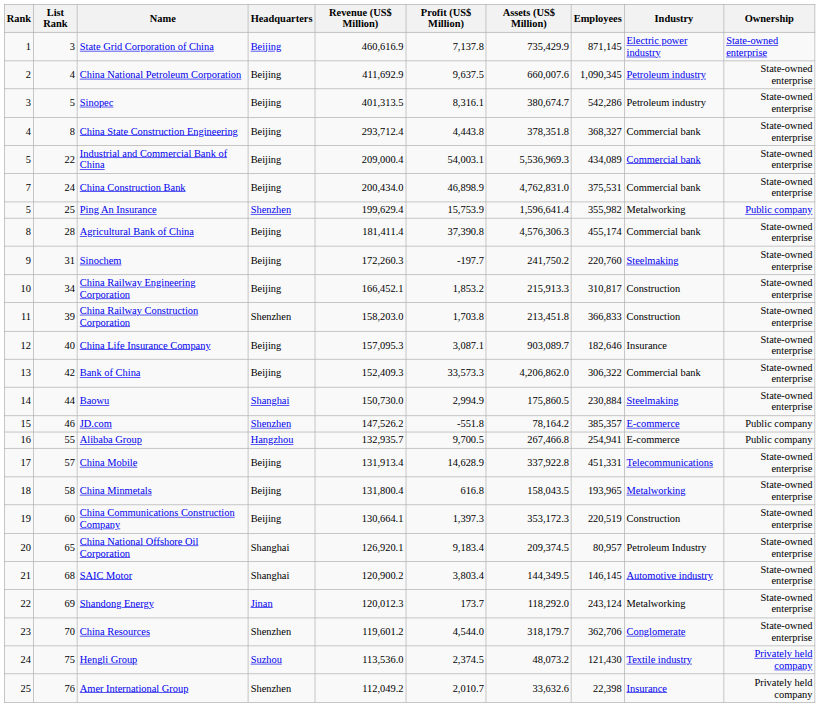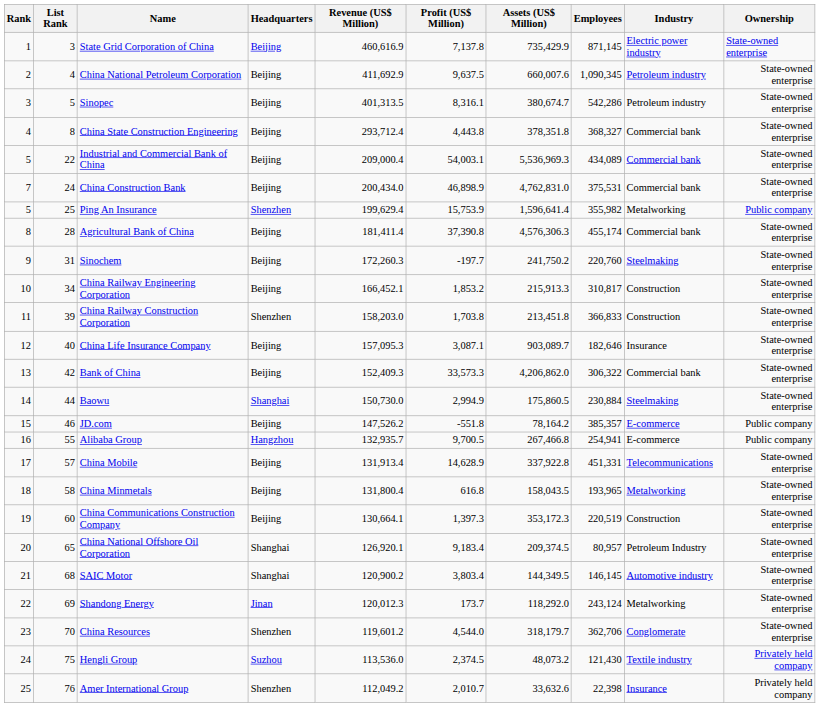JD.com | Headquarters: Shenzhen -> Beijing
